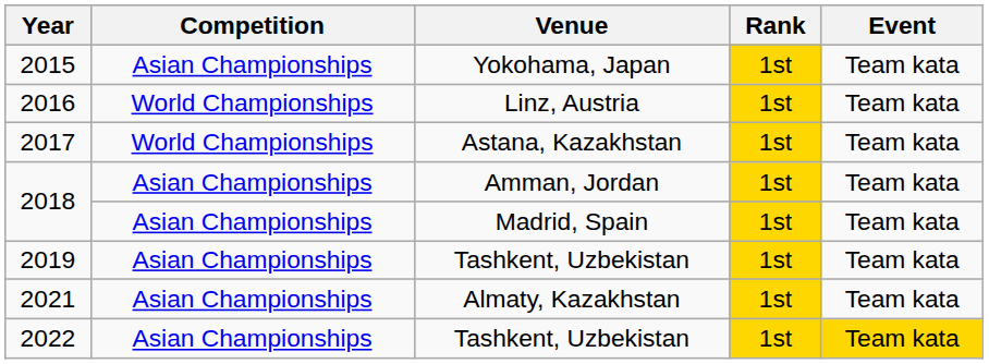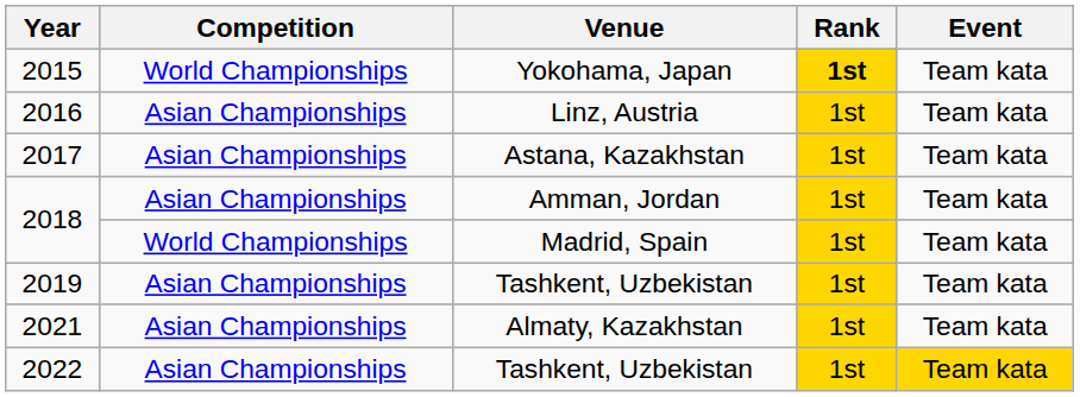2015 | Competition: Asian Championships -> World Championships
2015 | Rank: normal -> bold
2016 | Competition: World Championships -> Asian Championships
2017 | Competition: World Championships -> Asian Championships
2018 / Madrid, Spain | Competition: Asian Championships -> World Championships
